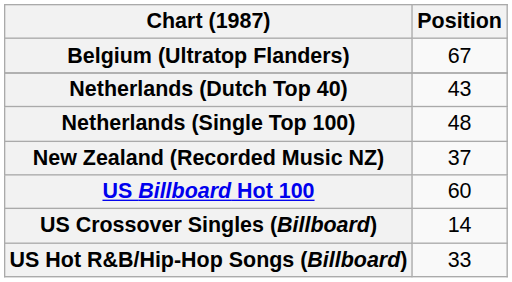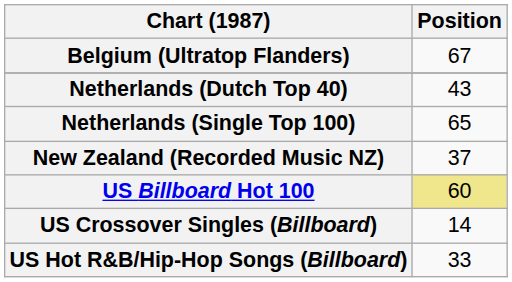Netherlands (Single Top 100) | Position: 48 -> 65
US Billboard Hot 100 | Position: no background -> khaki background
